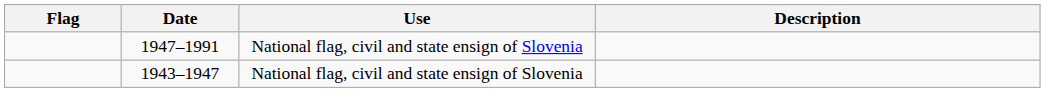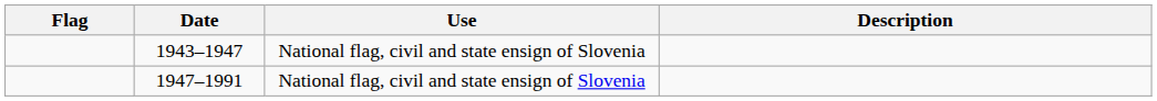rows swapped: 1947–1991 <-> 1943–1947
